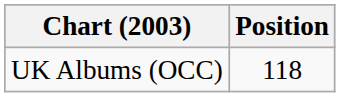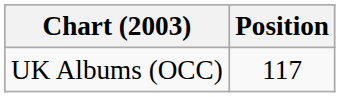UK Albums (OCC) | Position: 118 -> 117
